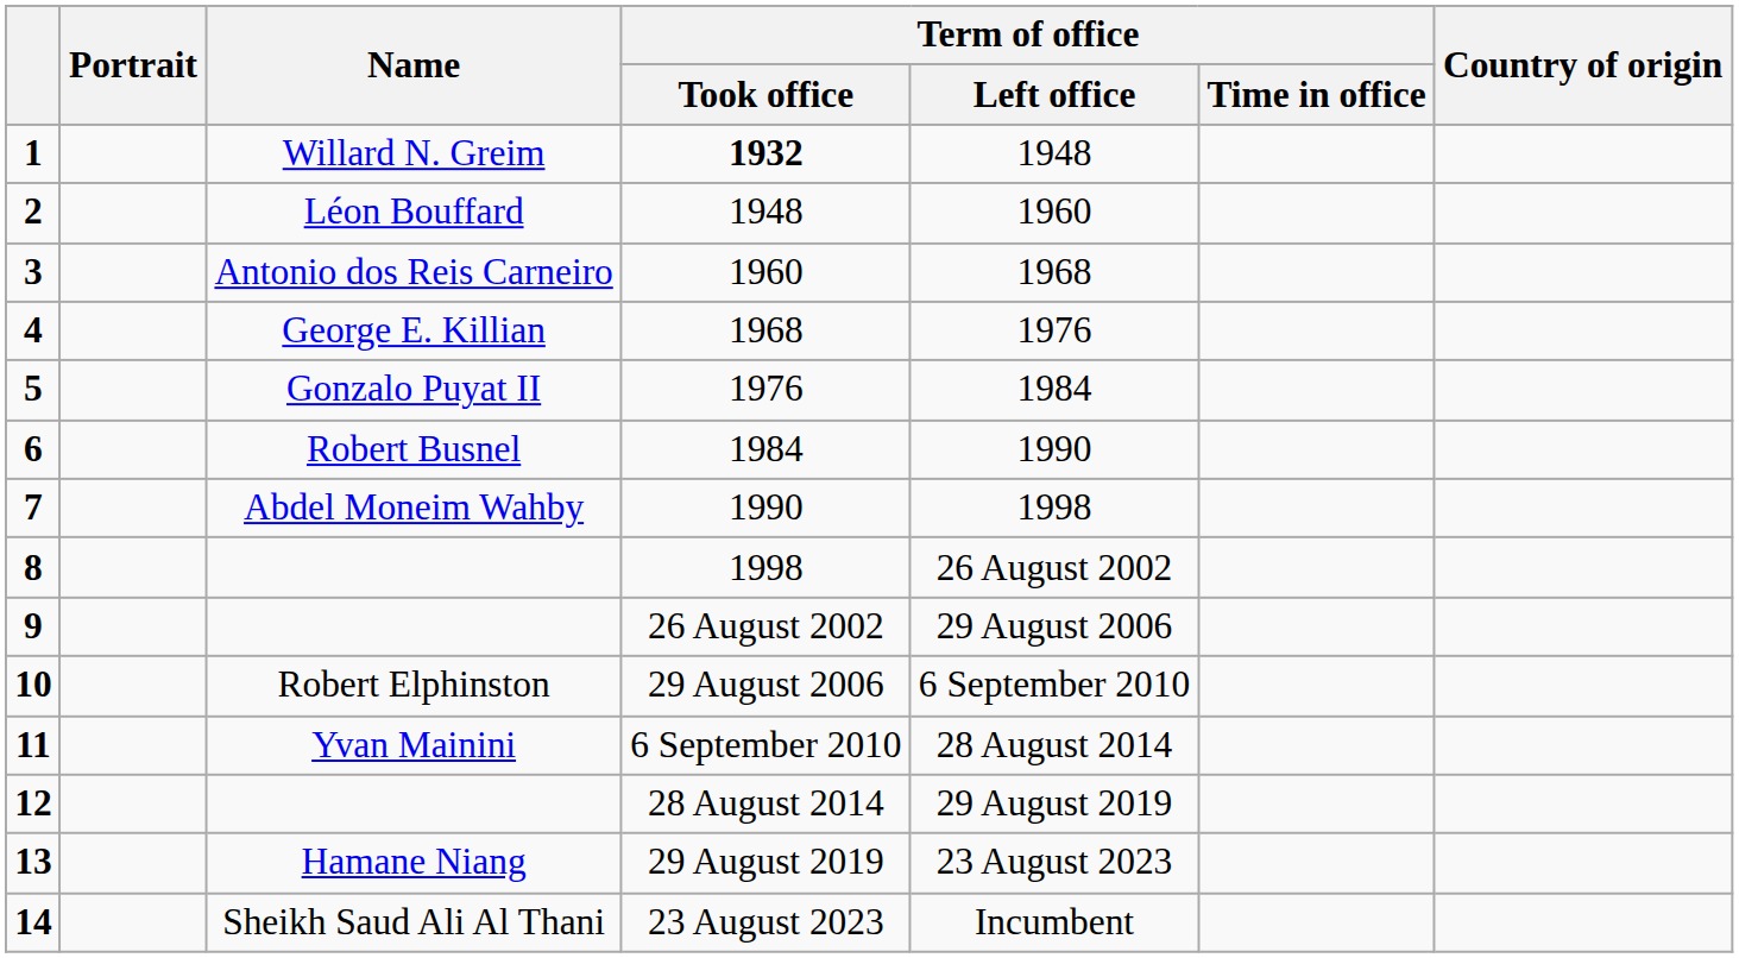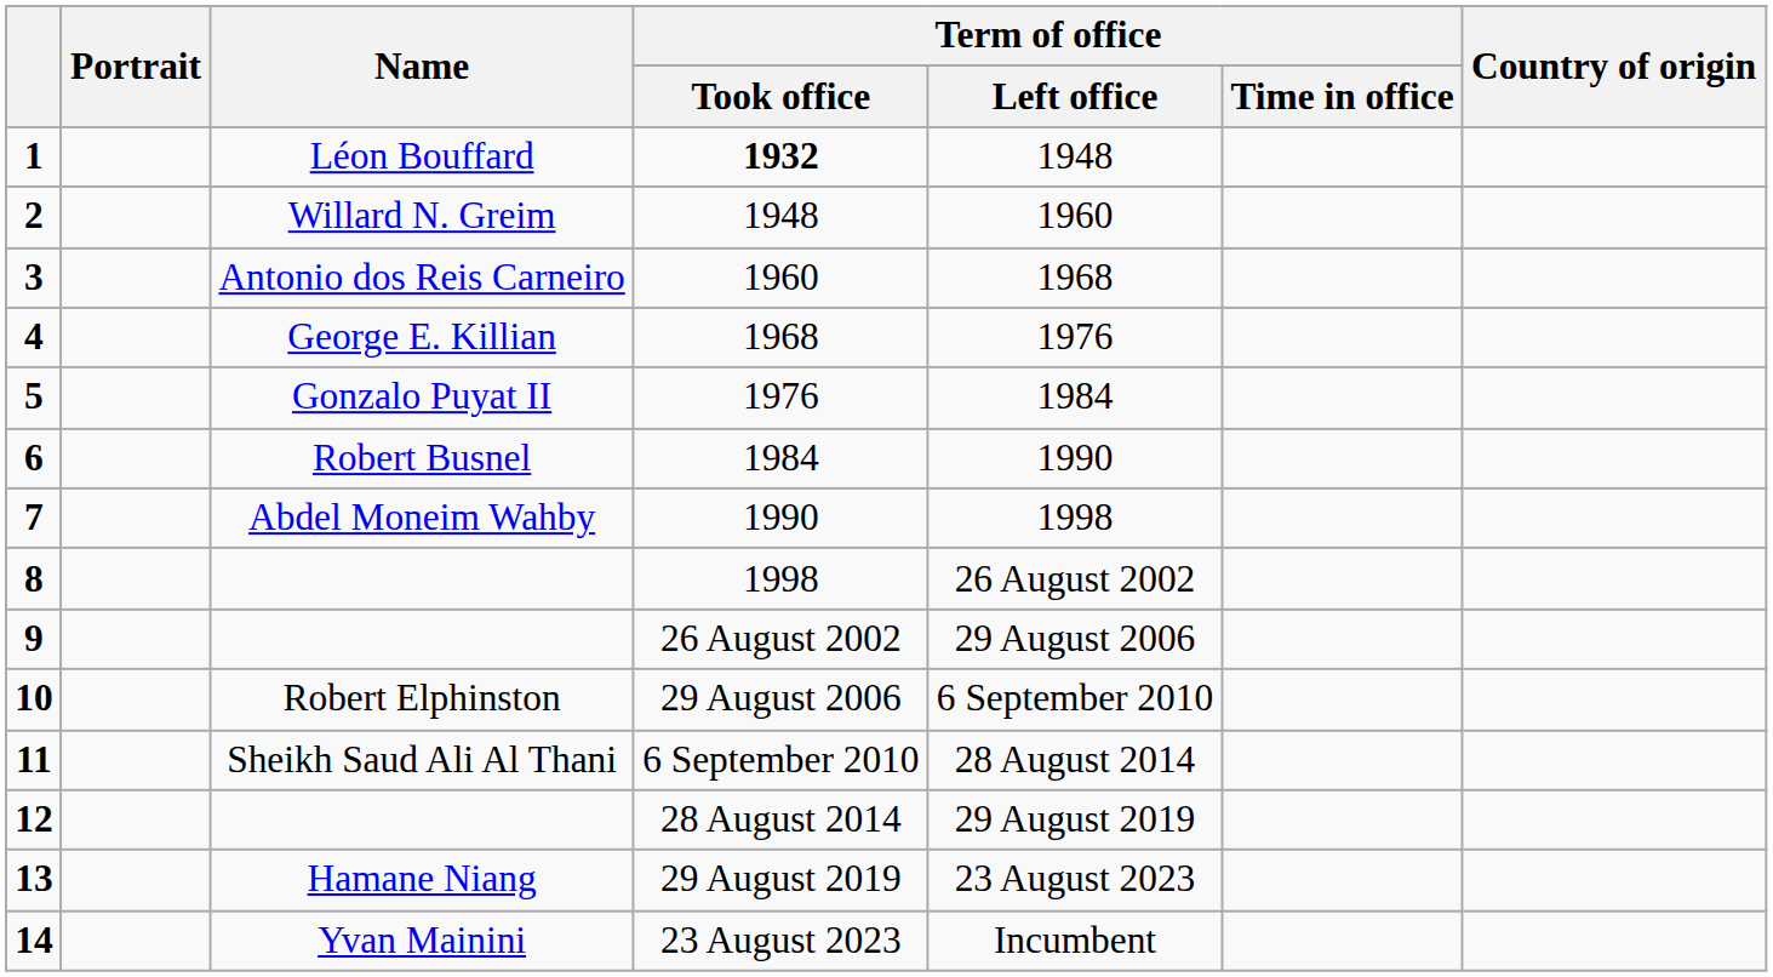1 | Name: Willard N. Greim -> Léon Bouffard
2 | Name: Léon Bouffard -> Willard N. Greim
11 | Name: Yvan Mainini -> Sheikh Saud Ali Al Thani
14 | Name: Sheikh Saud Ali Al Thani -> Yvan Mainini
